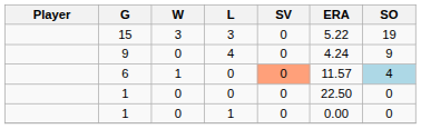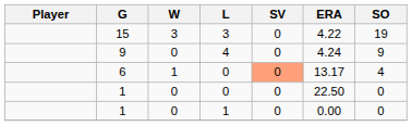15 | ERA: 5.22 -> 4.22
6 | ERA: 11.57 -> 13.17
6 | SO: lightblue background -> no background
